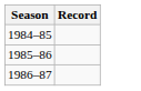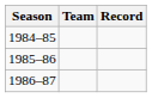+ column: Team
